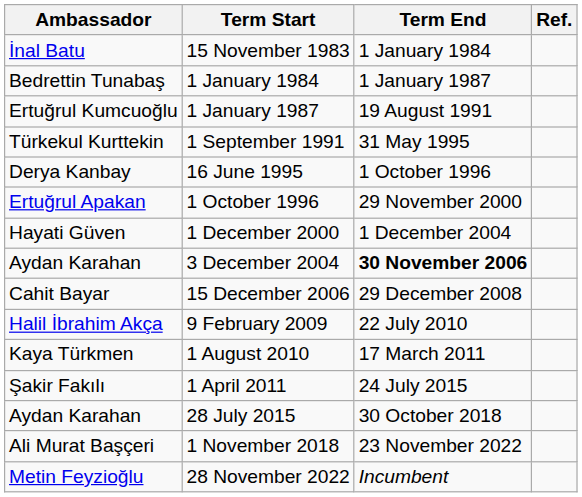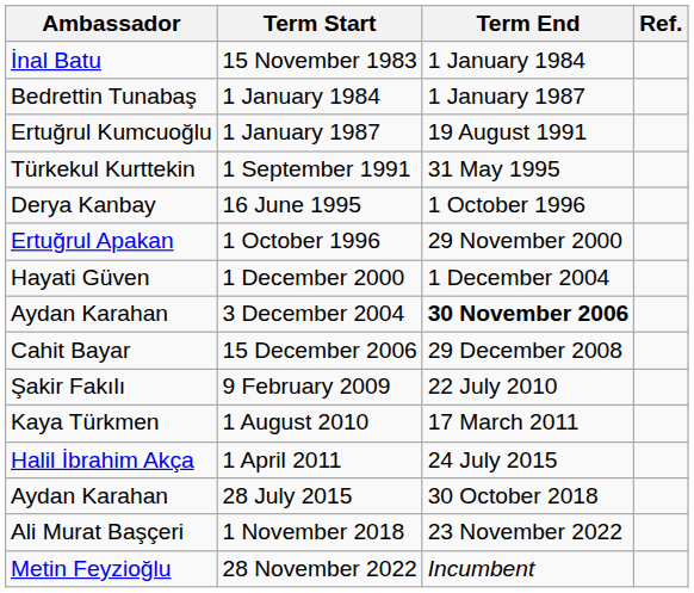9 February 2009 | Ambassador: Halil İbrahim Akça -> Şakir Fakılı
1 April 2011 | Ambassador: Şakir Fakılı -> Halil İbrahim Akça
